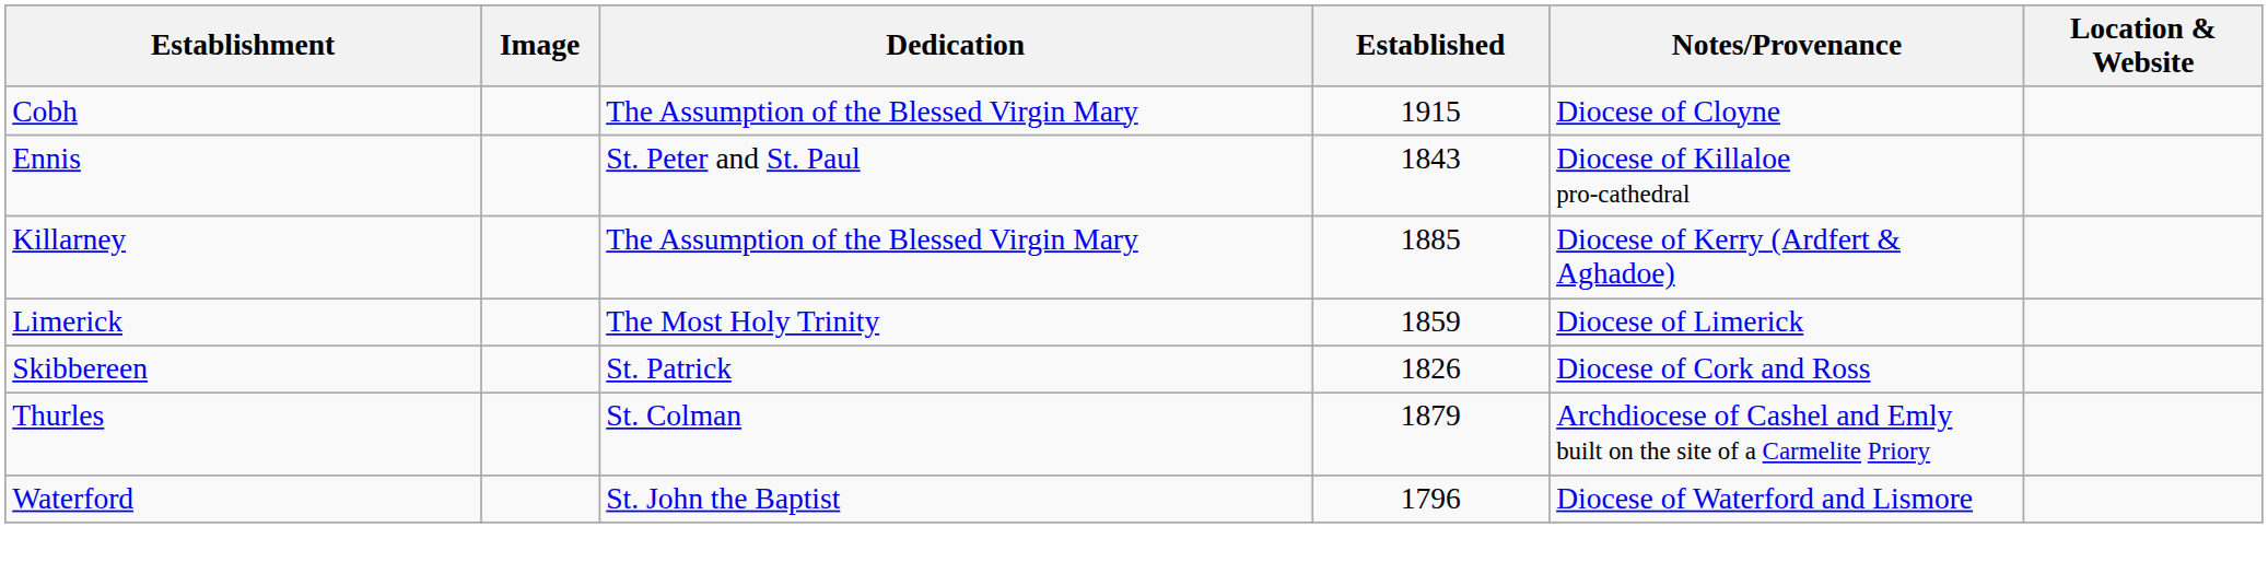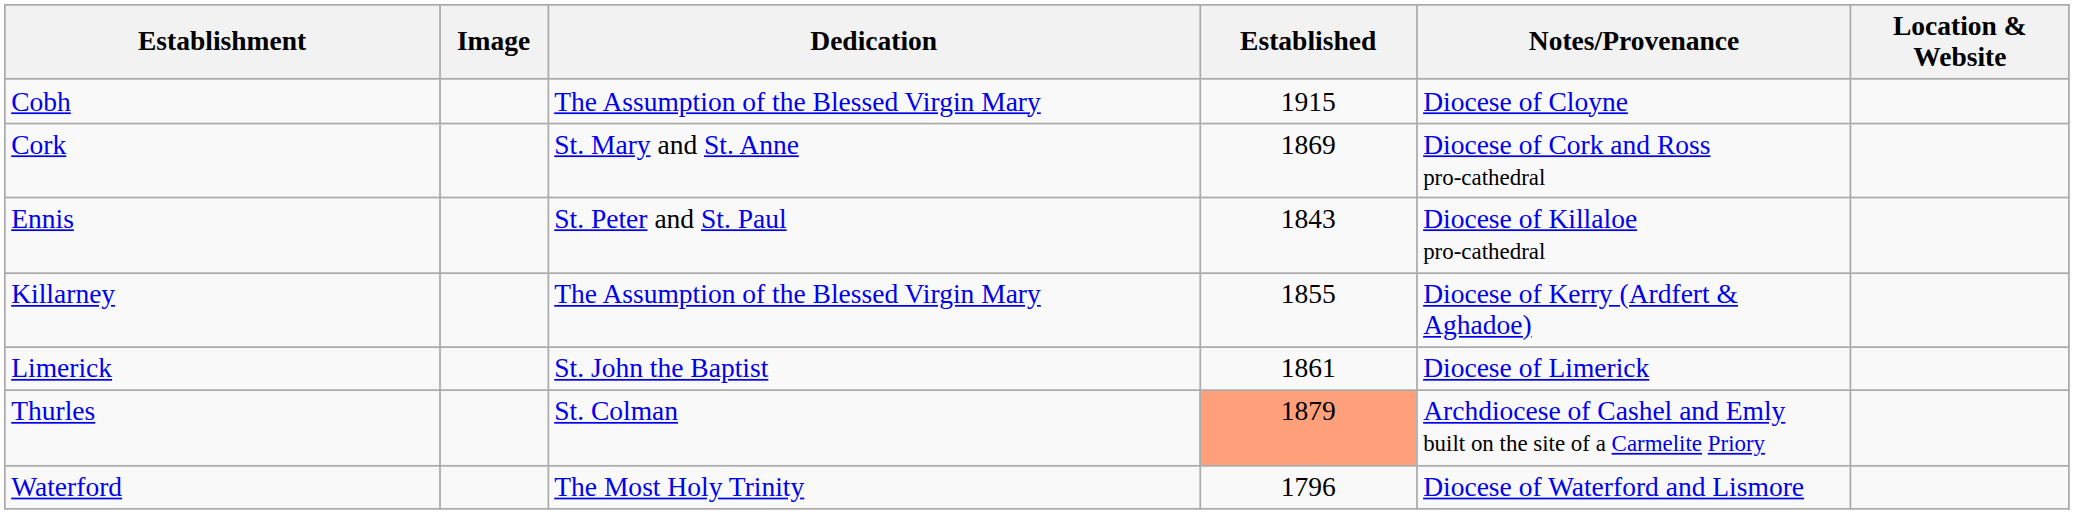+ row: Cork | St. Mary and St. Anne | 1869 | Diocese of Cork and Ross pro-cathedral
Killarney | Established: 1885 -> 1855
Limerick | Dedication: The Most Holy Trinity -> St. John the Baptist
Limerick | Established: 1859 -> 1861
- row: Skibbereen | St. Patrick | 1826 | Diocese of Cork and Ross
Thurles | Established: no background -> lightsalmon background
Waterford | Dedication: St. John the Baptist -> The Most Holy Trinity
